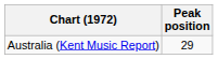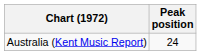Australia (Kent Music Report) | Peak position: 29 -> 24
